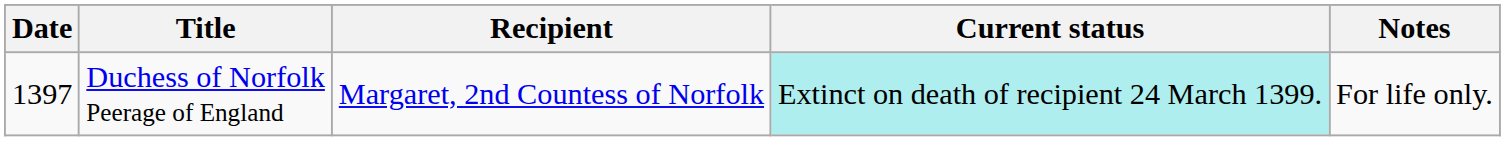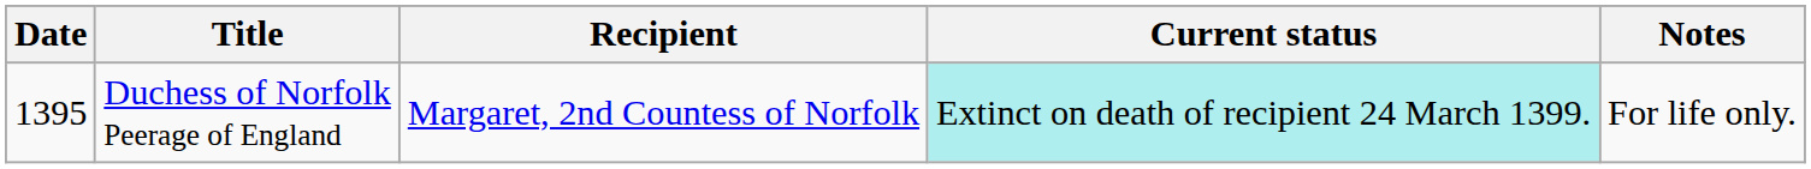Duchess of Norfolk Peerage of England | Date: 1397 -> 1395
